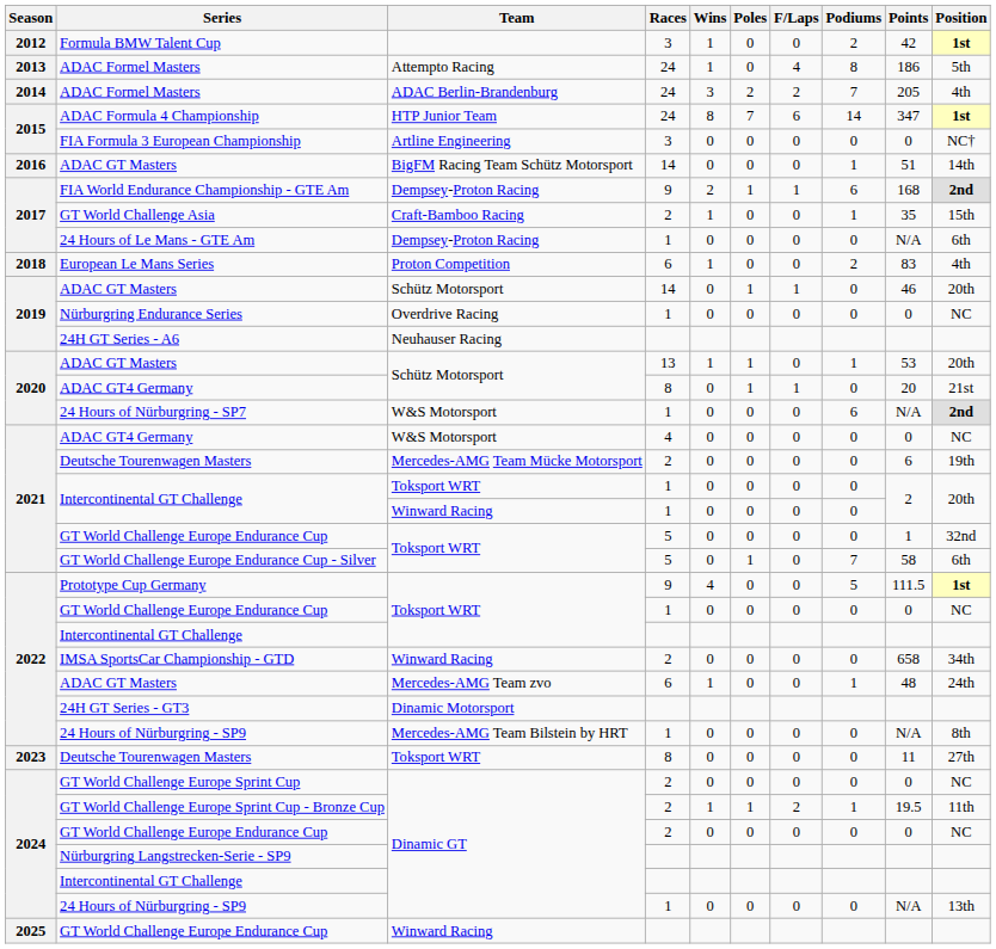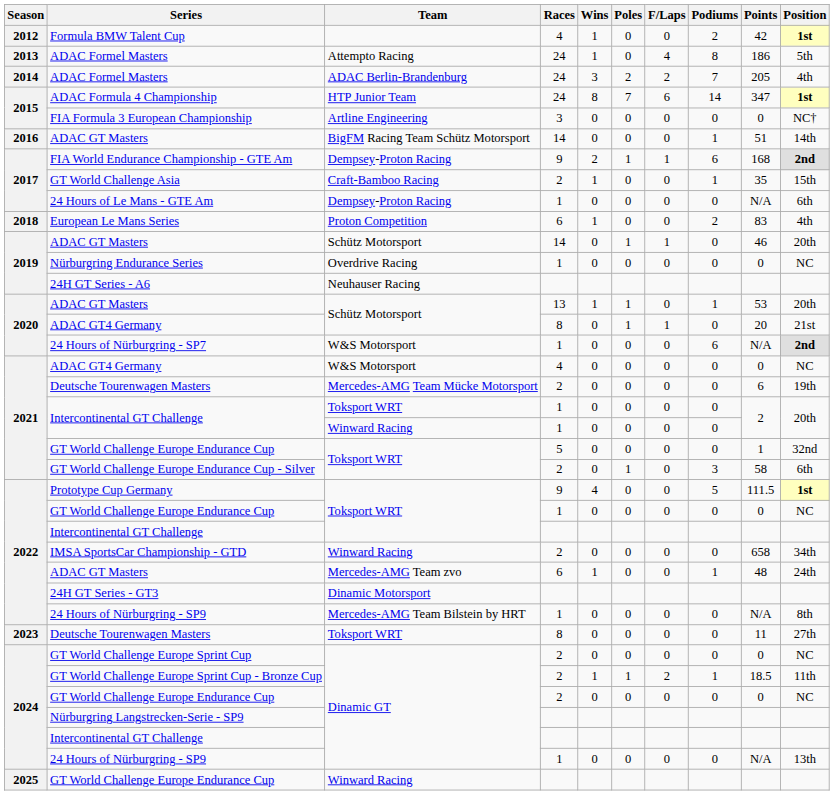Formula BMW Talent Cup | Races: 3 -> 4
GT World Challenge Europe Endurance Cup - Silver | Races: 5 -> 2
GT World Challenge Europe Endurance Cup - Silver | Podiums: 7 -> 3
GT World Challenge Europe Sprint Cup - Bronze Cup | Points: 19.5 -> 18.5
